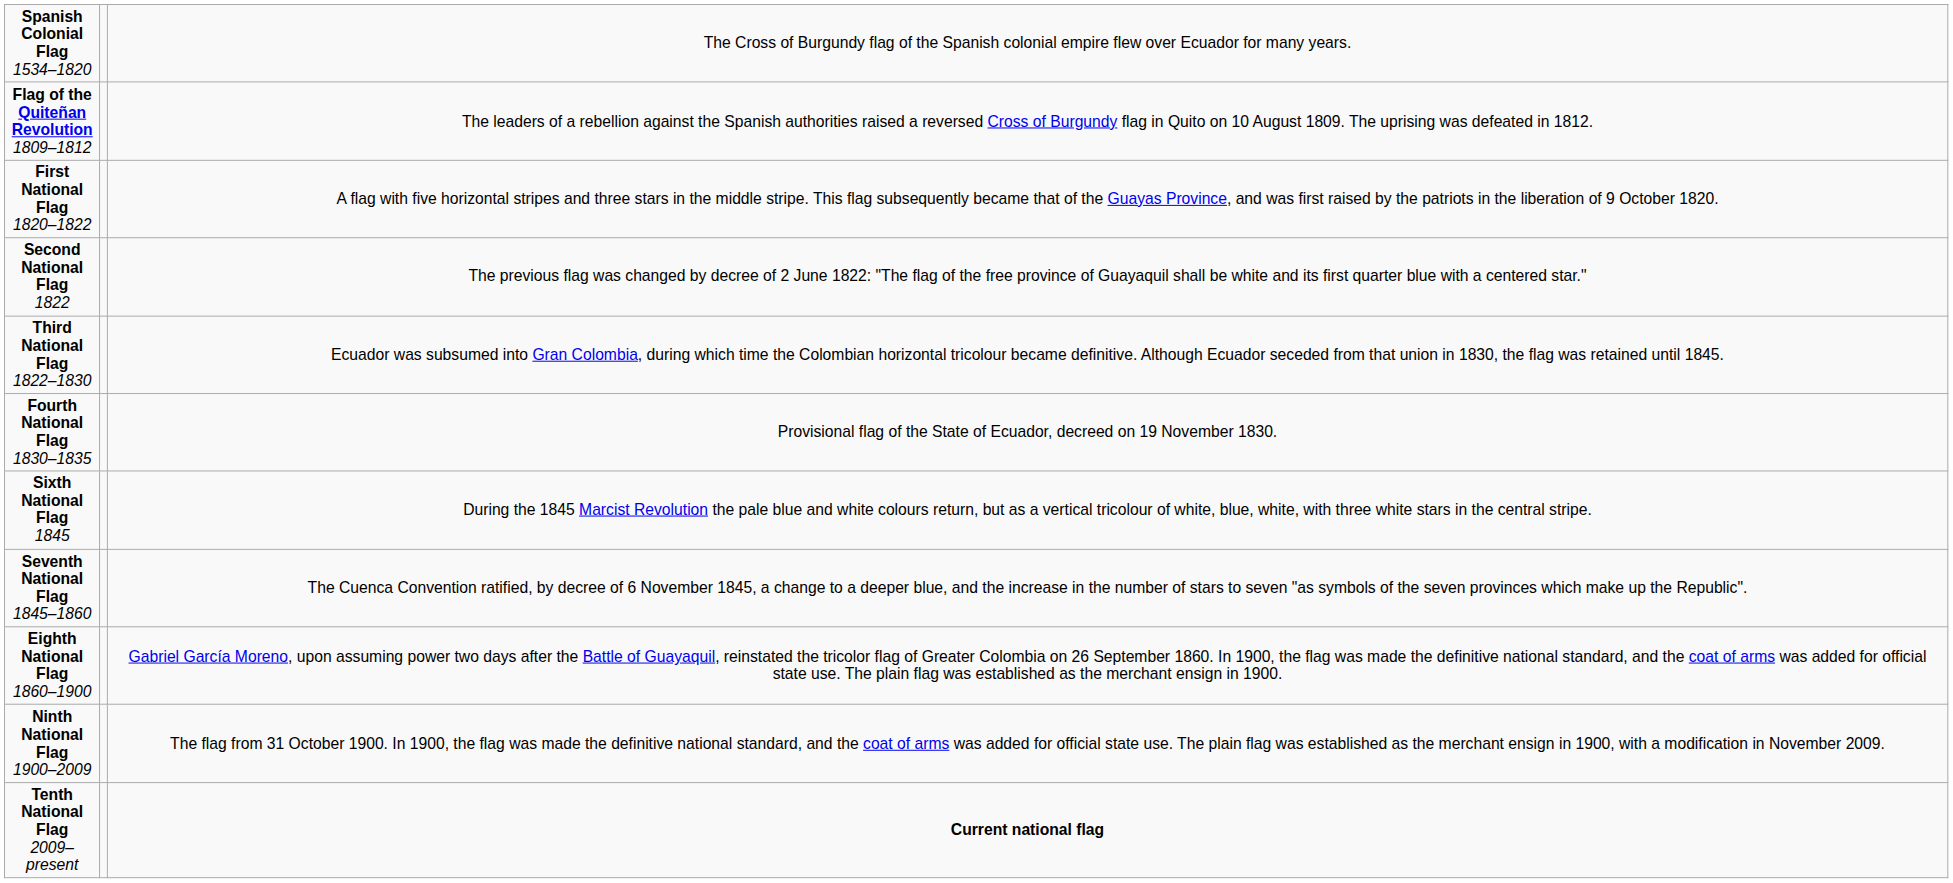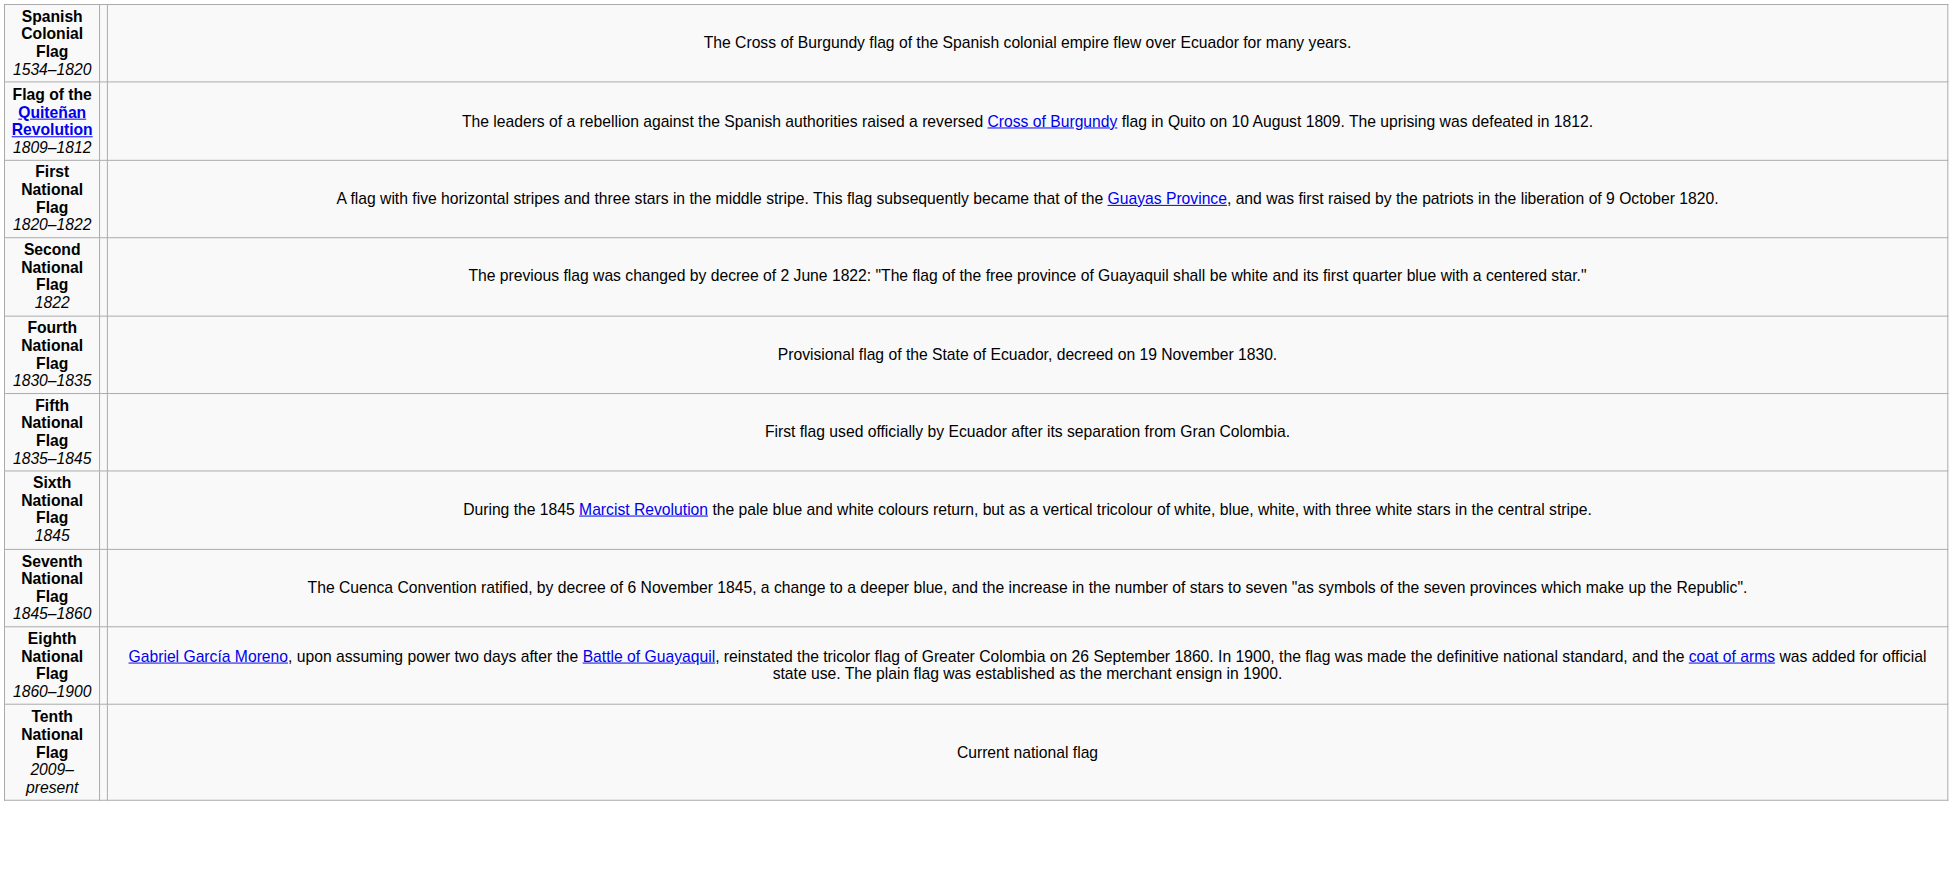- row: Third National Flag 1822–1830 | Ecuador was subsumed into Gran Colombia, during which time the Colombian horizontal tricolour became definitive. Although Ecuador seceded from that union in 1830, the flag was retained until 1845.
+ row: Fifth National Flag 1835–1845 | First flag used officially by Ecuador after its separation from Gran Colombia.
- row: Ninth National Flag 1900–2009 | The flag from 31 October 1900. In 1900, the flag was made the definitive national standard, and the coat of arms was added for official state use. The plain flag was established as the merchant ensign in 1900, with a modification in November 2009.
Tenth National Flag 2009–present | column 3: bold -> normal
